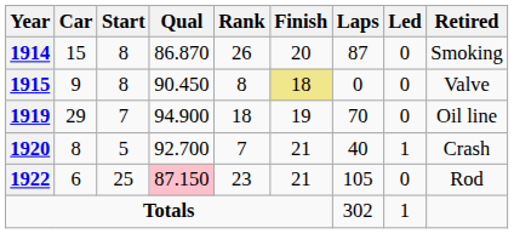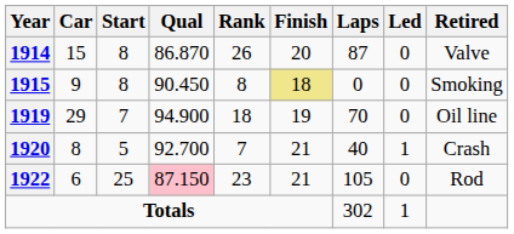1914 | Retired: Smoking -> Valve
1915 | Retired: Valve -> Smoking
